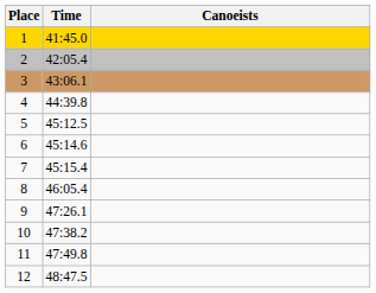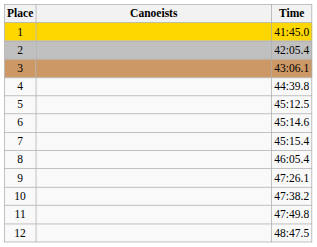columns swapped: Canoeists <-> Time
